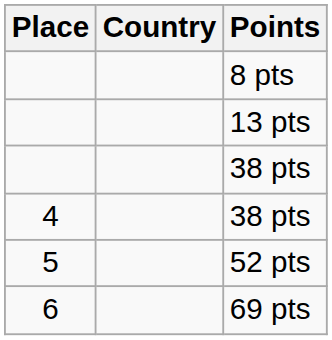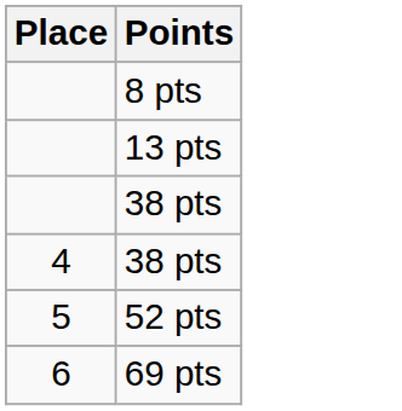- column: Country
